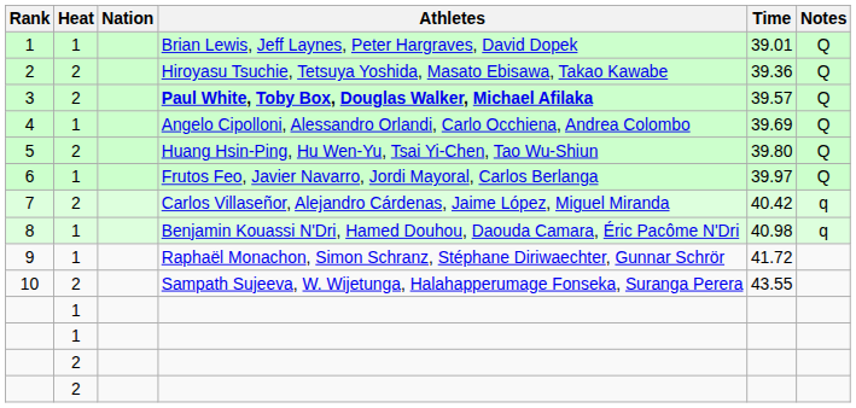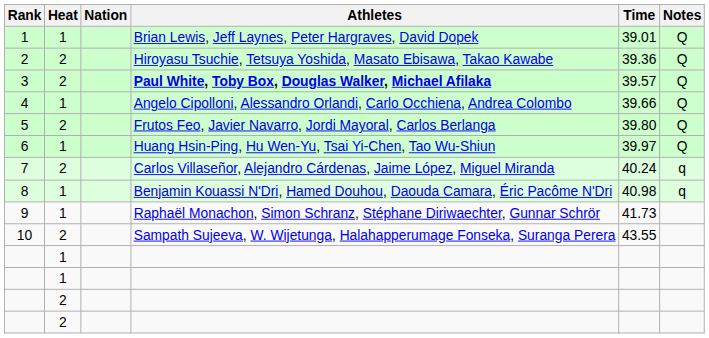4 | Time: 39.69 -> 39.66
5 | Athletes: Huang Hsin-Ping, Hu Wen-Yu, Tsai Yi-Chen, Tao Wu-Shiun -> Frutos Feo, Javier Navarro, Jordi Mayoral, Carlos Berlanga
6 | Athletes: Frutos Feo, Javier Navarro, Jordi Mayoral, Carlos Berlanga -> Huang Hsin-Ping, Hu Wen-Yu, Tsai Yi-Chen, Tao Wu-Shiun
7 | Time: 40.42 -> 40.24
9 | Time: 41.72 -> 41.73
